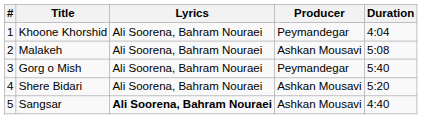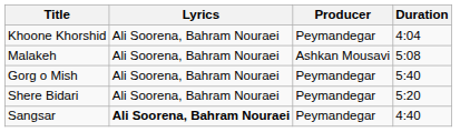- column: # | 1 | 2 | 3 | 4 | 5
Shere Bidari | Producer: Ashkan Mousavi -> Peymandegar
Sangsar | Producer: Ashkan Mousavi -> Peymandegar
